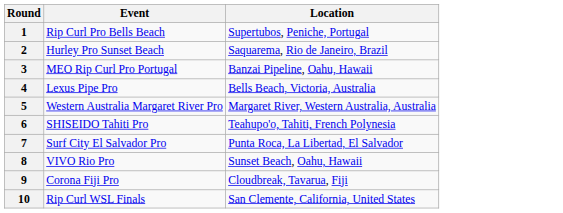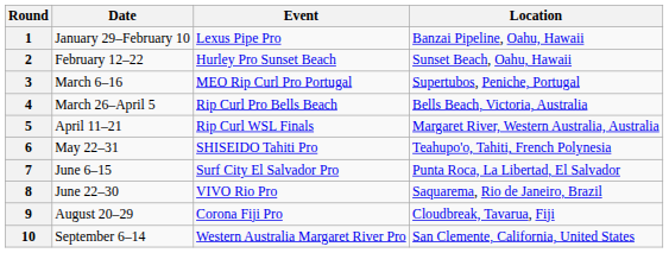+ column: Date | January 29–February 10 | February 12–22 | March 6–16 | March 26–April 5 | April 11–21 | May 22–31 | June 6–15 | June 22–30 | August 20–29 | September 6–14
1 | Event: Rip Curl Pro Bells Beach -> Lexus Pipe Pro
1 | Location: Supertubos, Peniche, Portugal -> Banzai Pipeline, Oahu, Hawaii
2 | Location: Saquarema, Rio de Janeiro, Brazil -> Sunset Beach, Oahu, Hawaii
3 | Location: Banzai Pipeline, Oahu, Hawaii -> Supertubos, Peniche, Portugal
4 | Event: Lexus Pipe Pro -> Rip Curl Pro Bells Beach
5 | Event: Western Australia Margaret River Pro -> Rip Curl WSL Finals
8 | Location: Sunset Beach, Oahu, Hawaii -> Saquarema, Rio de Janeiro, Brazil
10 | Event: Rip Curl WSL Finals -> Western Australia Margaret River Pro
